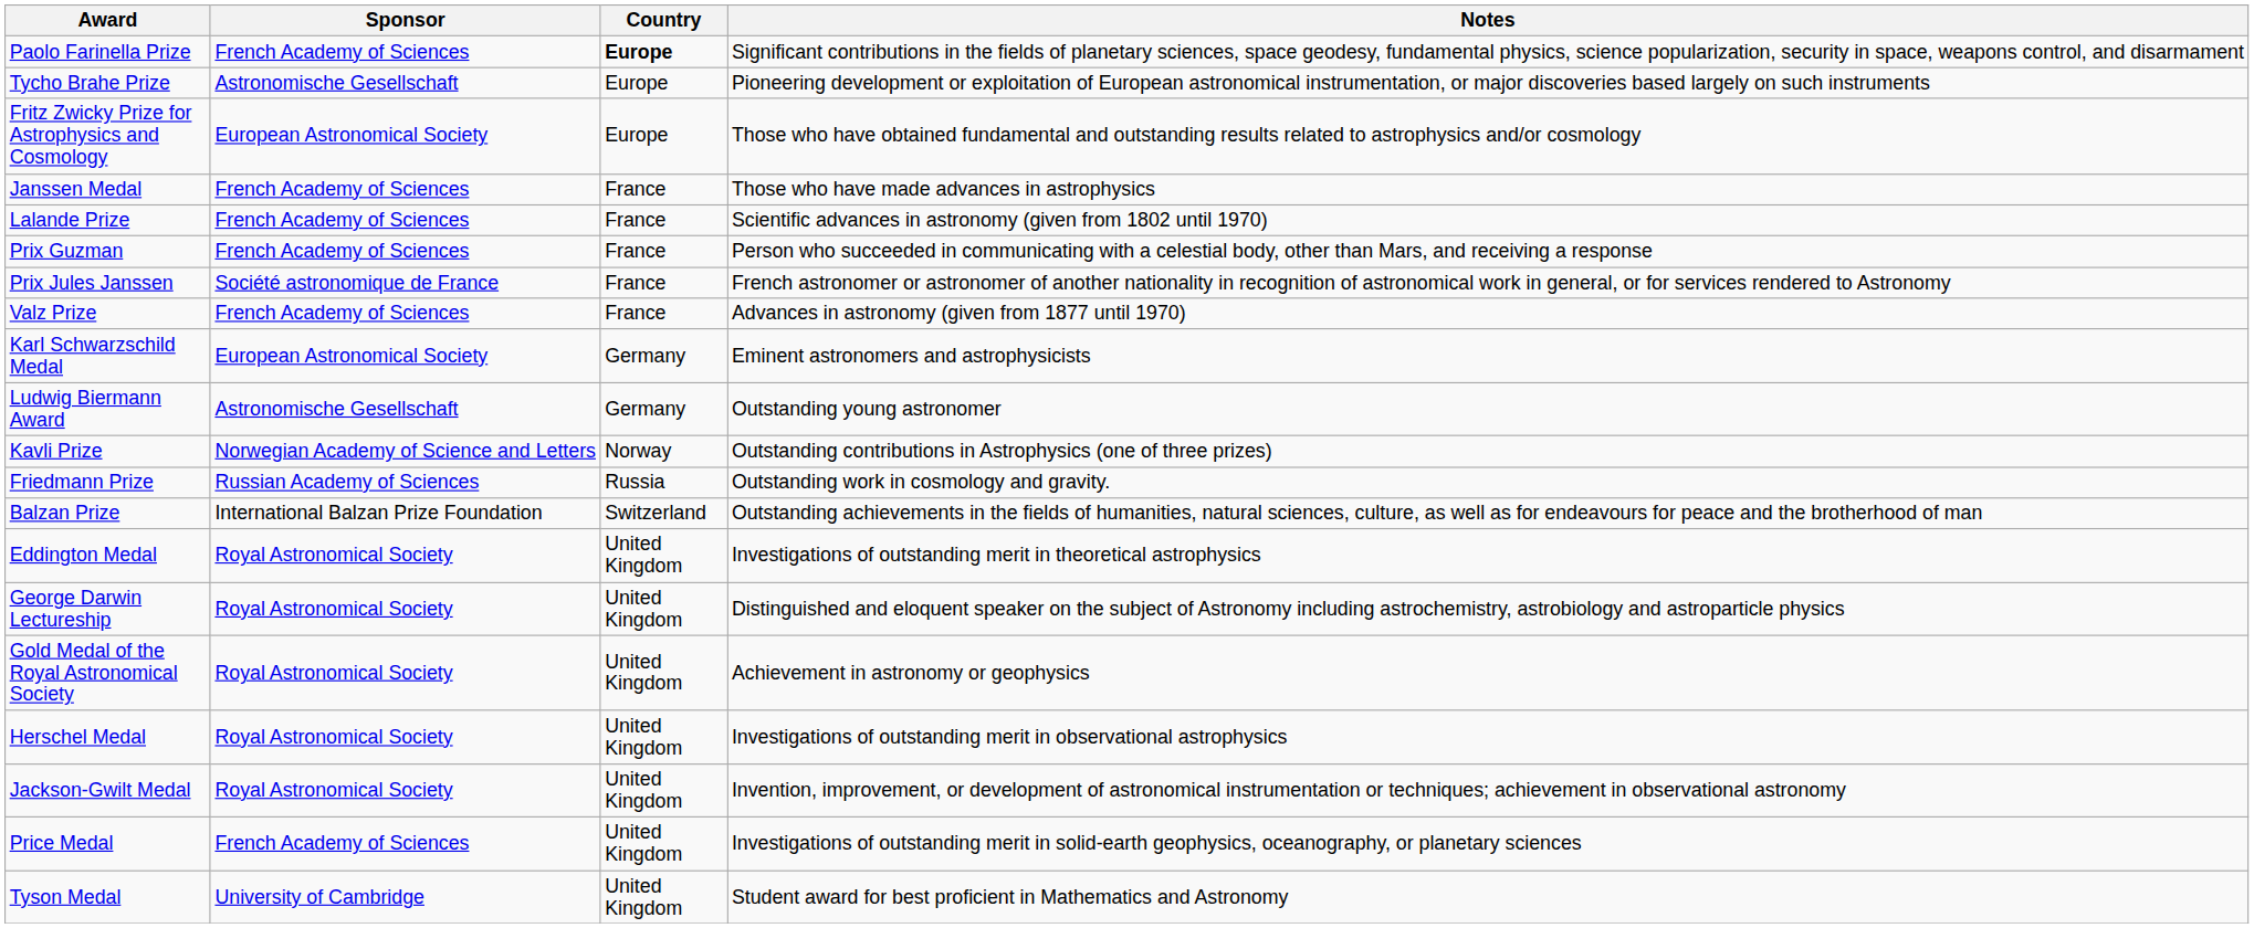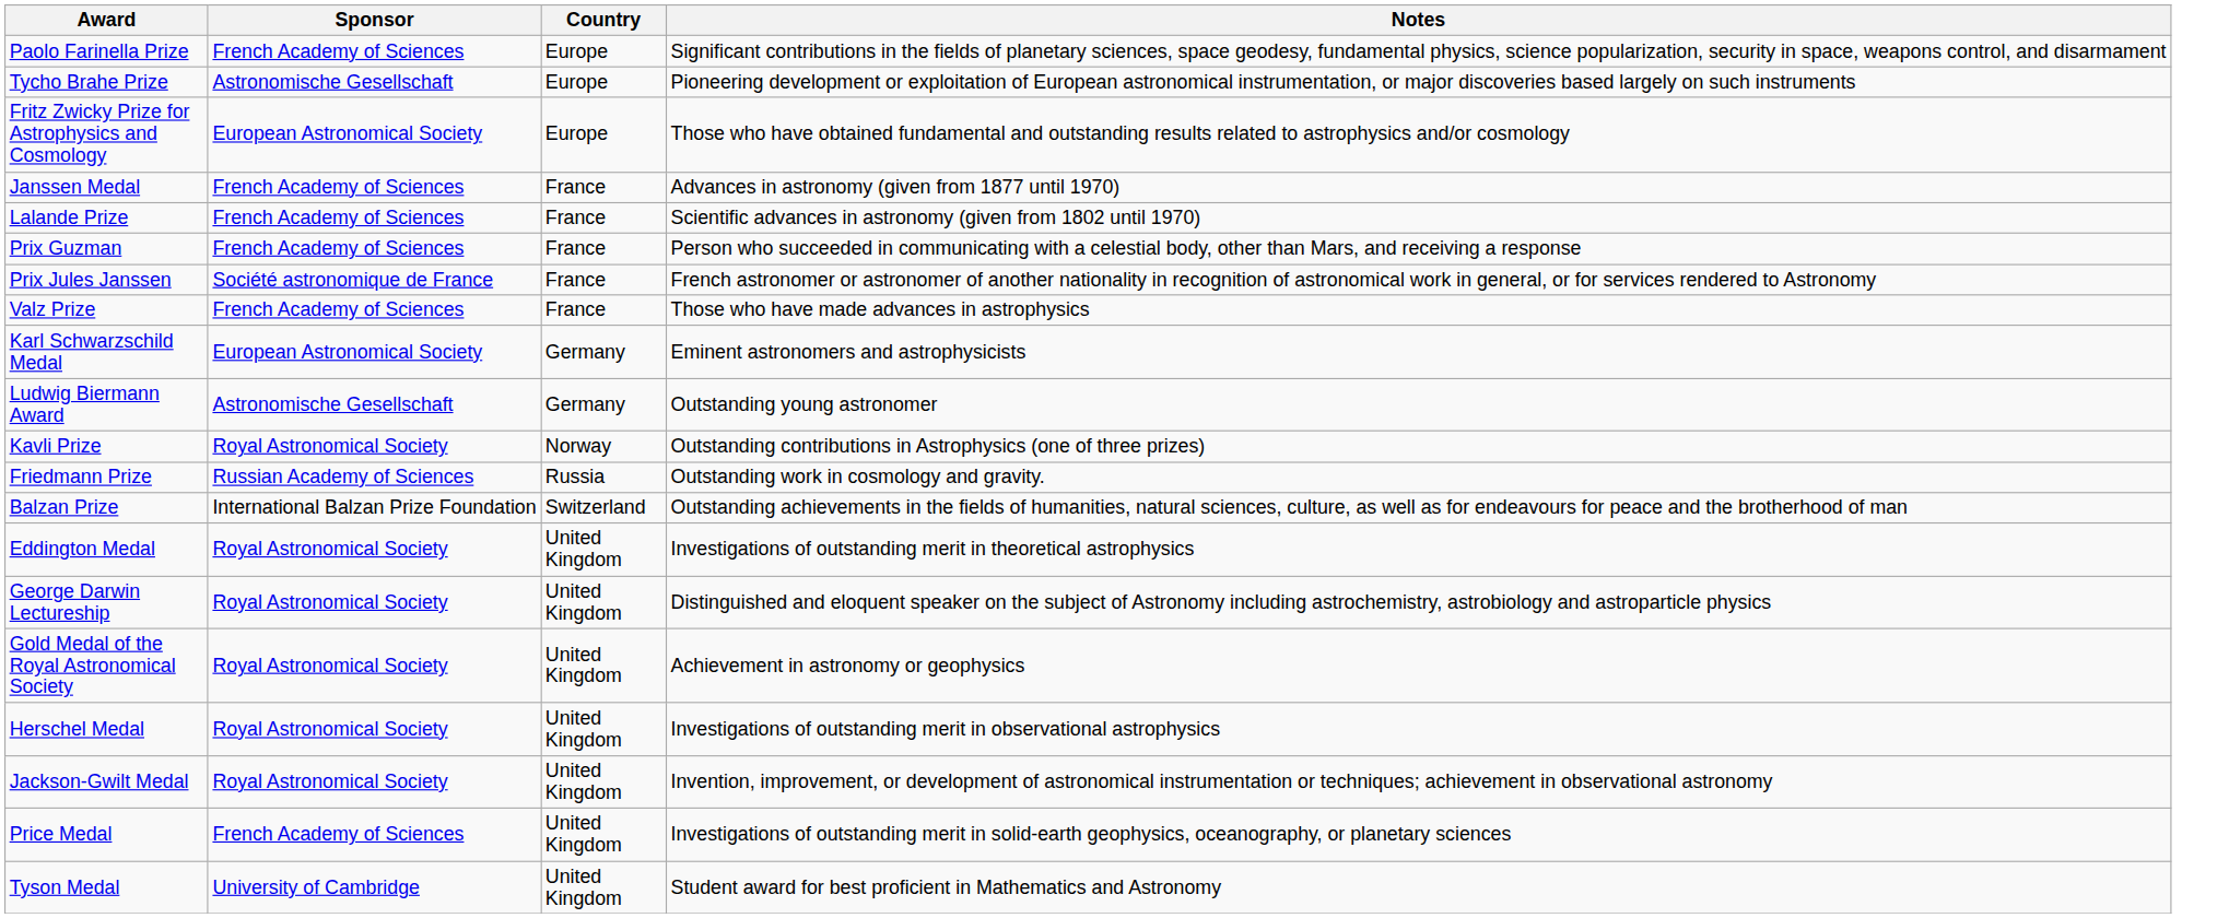Paolo Farinella Prize | Country: bold -> normal
Janssen Medal | Notes: Those who have made advances in astrophysics -> Advances in astronomy (given from 1877 until 1970)
Valz Prize | Notes: Advances in astronomy (given from 1877 until 1970) -> Those who have made advances in astrophysics
Kavli Prize | Sponsor: Norwegian Academy of Science and Letters -> Royal Astronomical Society
